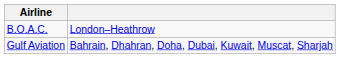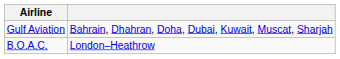rows swapped: B.O.A.C. <-> Gulf Aviation
